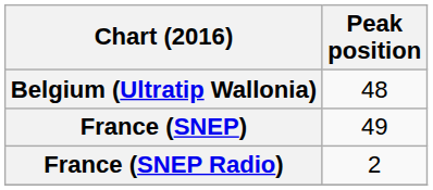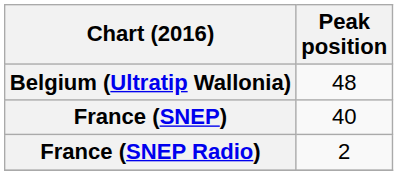France (SNEP) | Peak position: 49 -> 40
